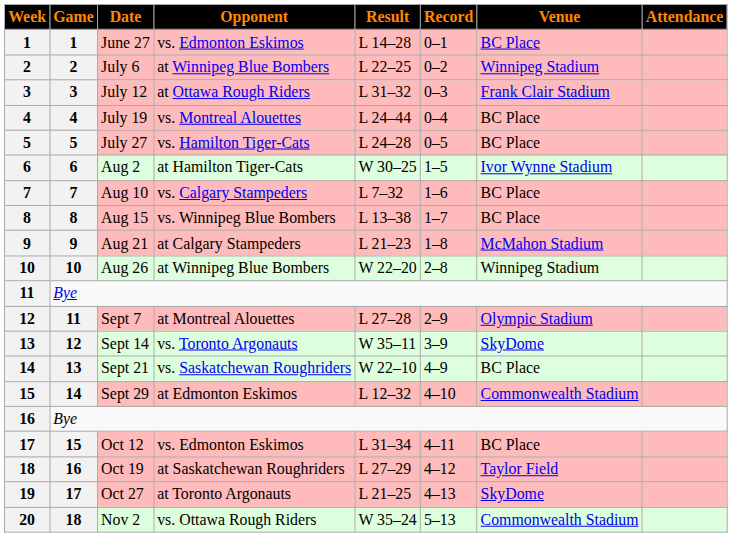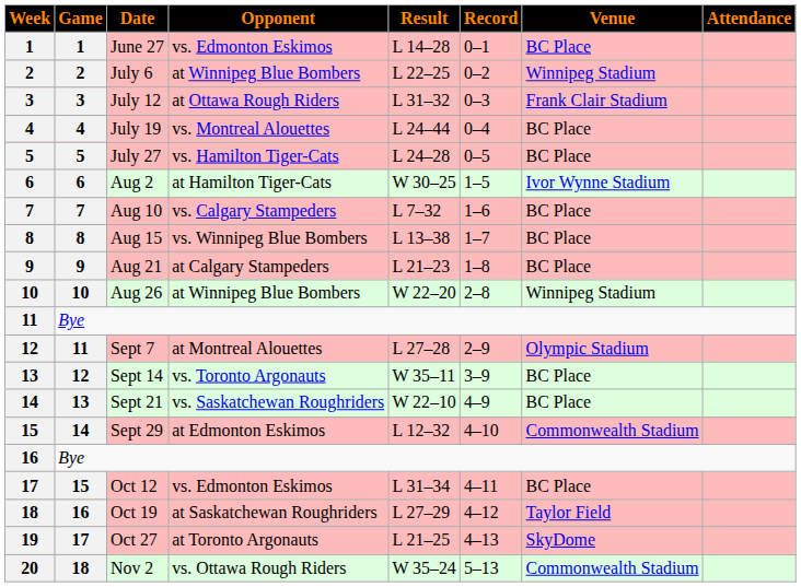Aug 21 | Venue: McMahon Stadium -> BC Place
Sept 14 | Venue: SkyDome -> BC Place
